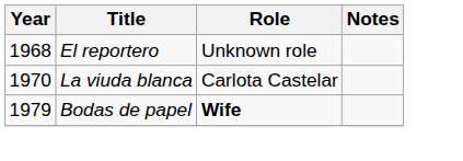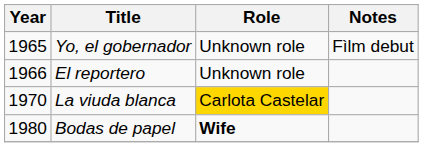+ row: 1965 | Yo, el gobernador | Unknown role | Fìlm debut
El reportero | Year: 1968 -> 1966
La viuda blanca | Role: no background -> gold background
Bodas de papel | Year: 1979 -> 1980
